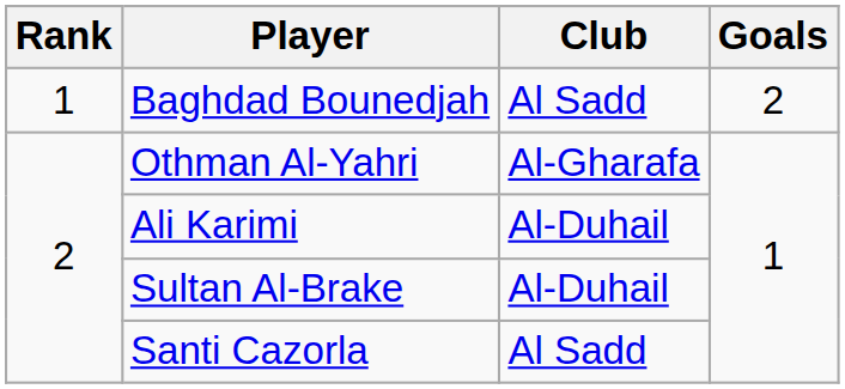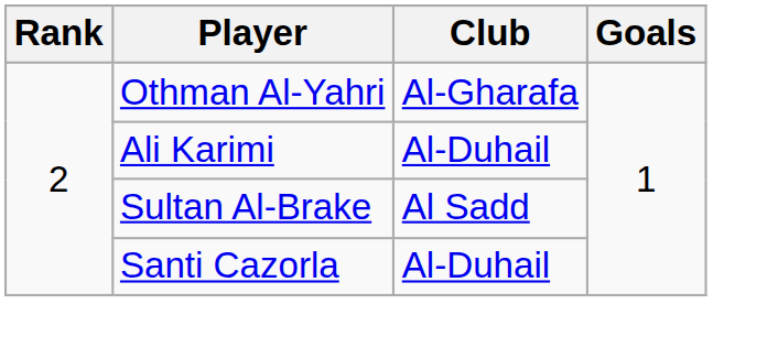- row: 1 | Baghdad Bounedjah | Al Sadd | 2
Sultan Al-Brake | Club: Al-Duhail -> Al Sadd
Santi Cazorla | Club: Al Sadd -> Al-Duhail
